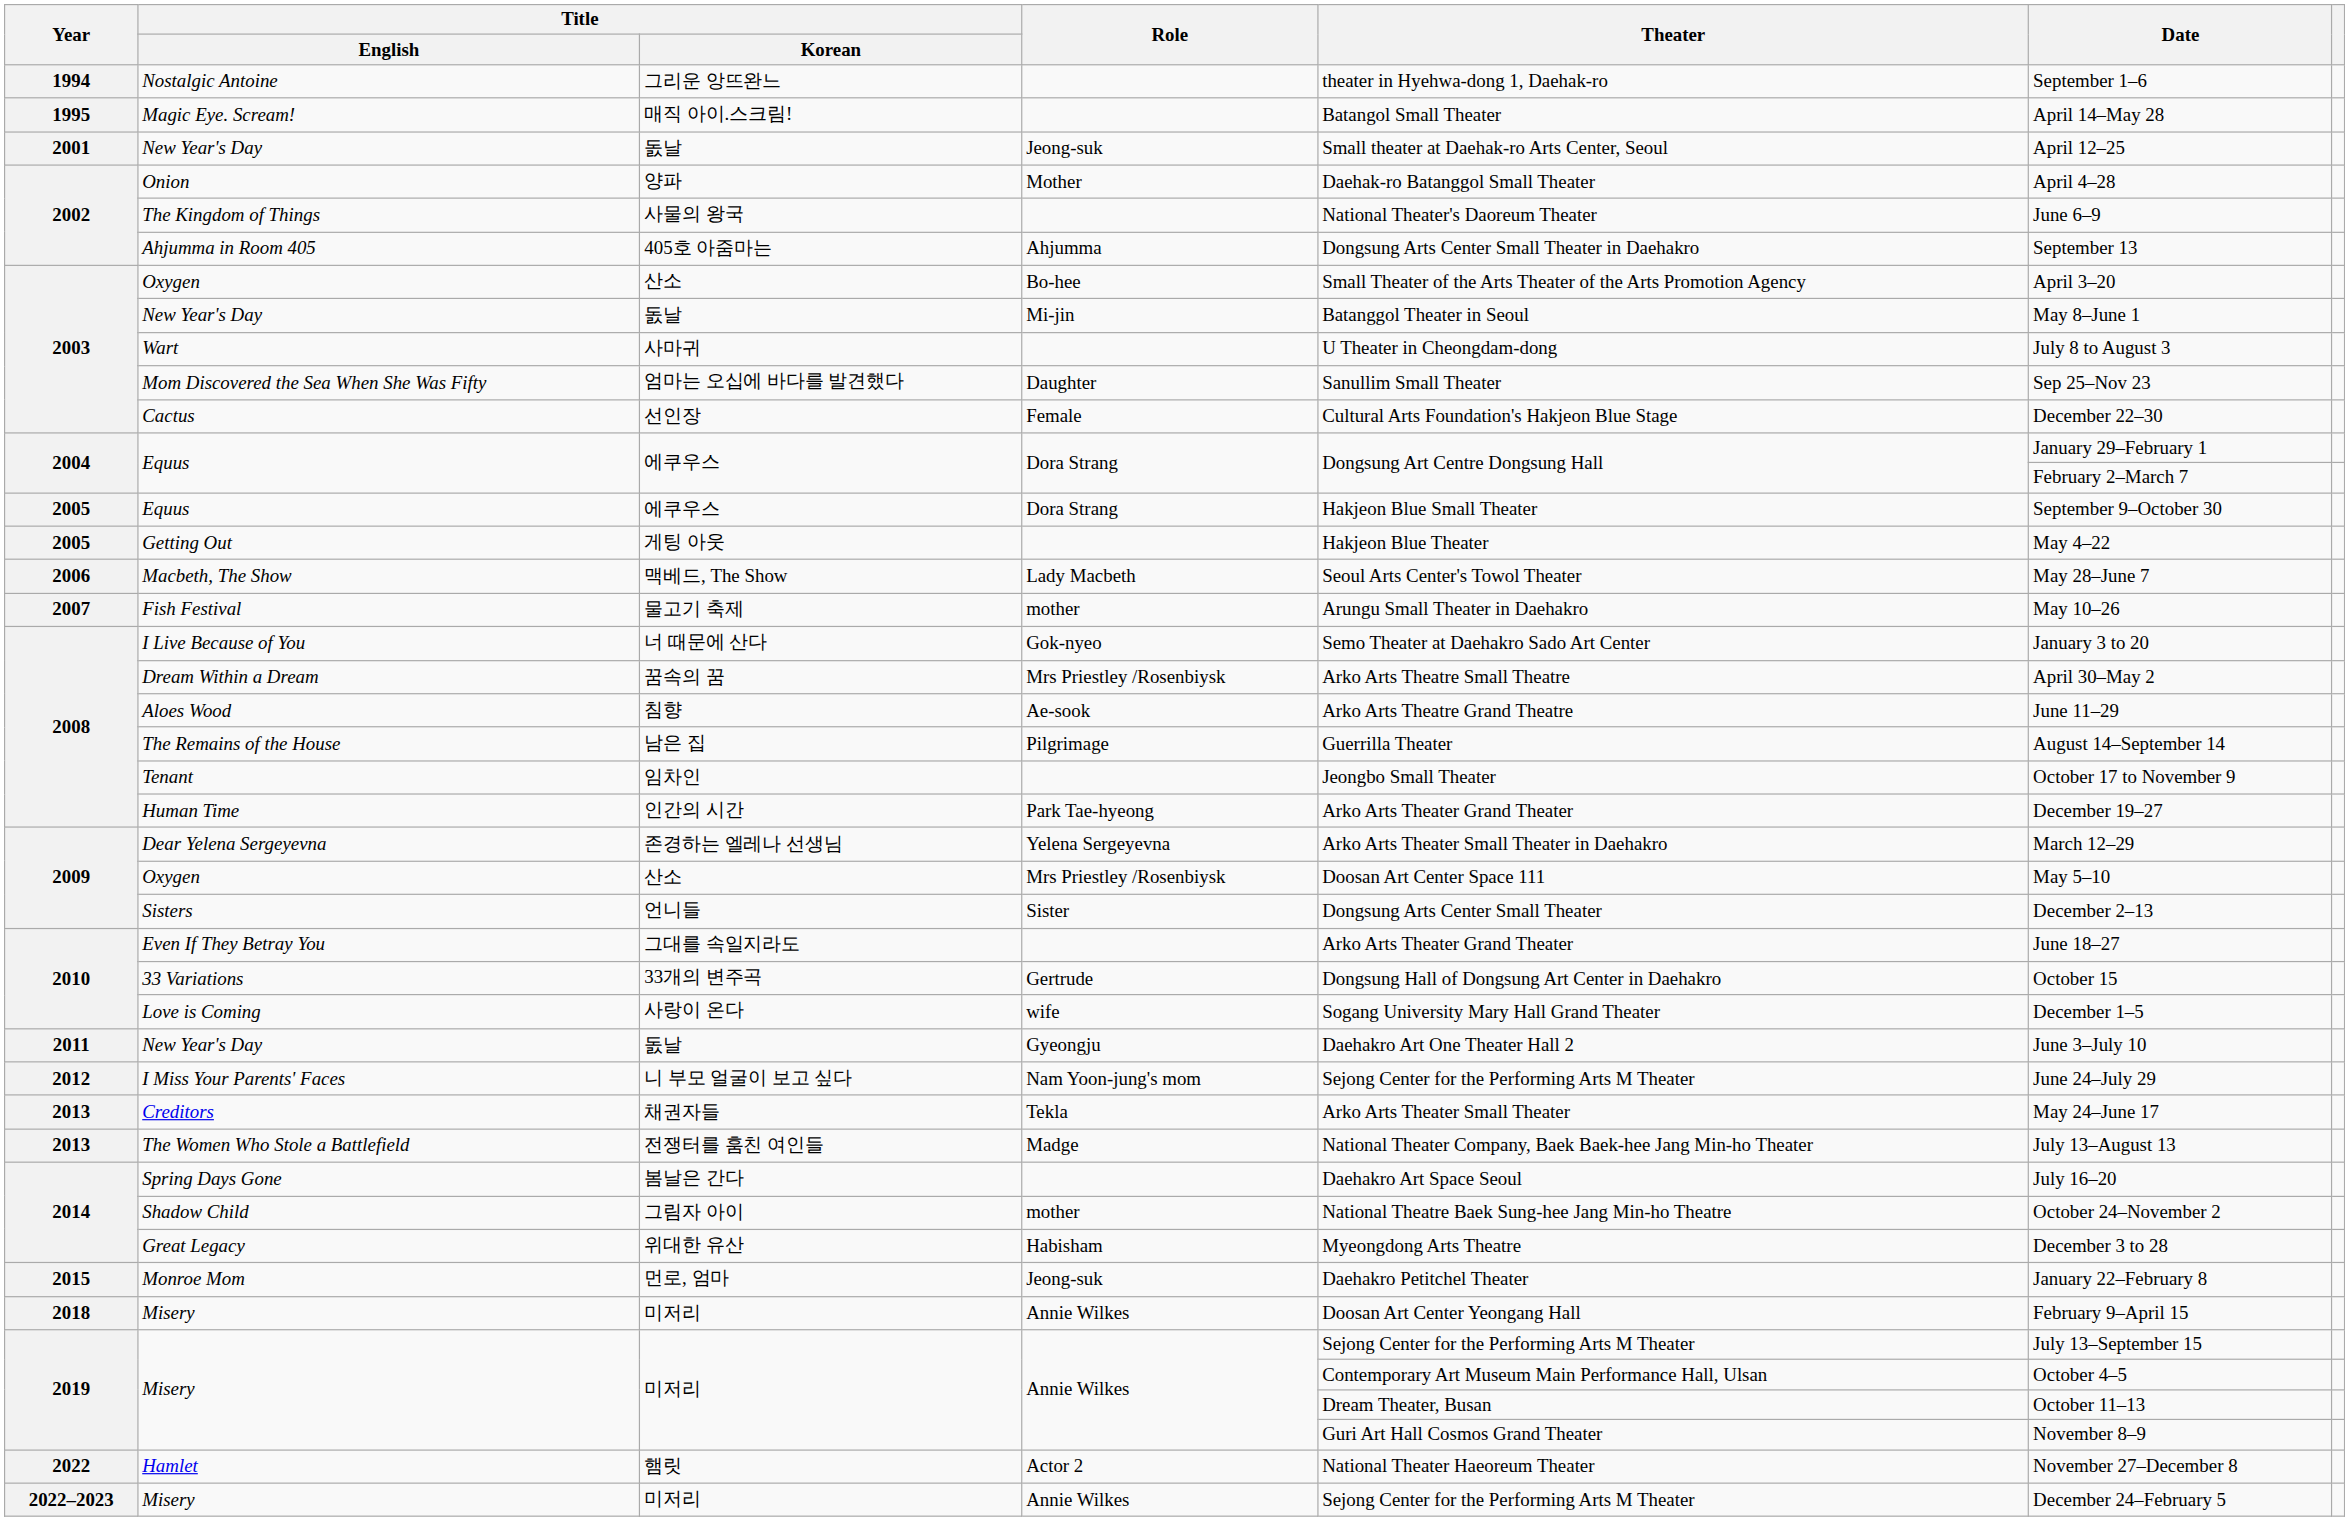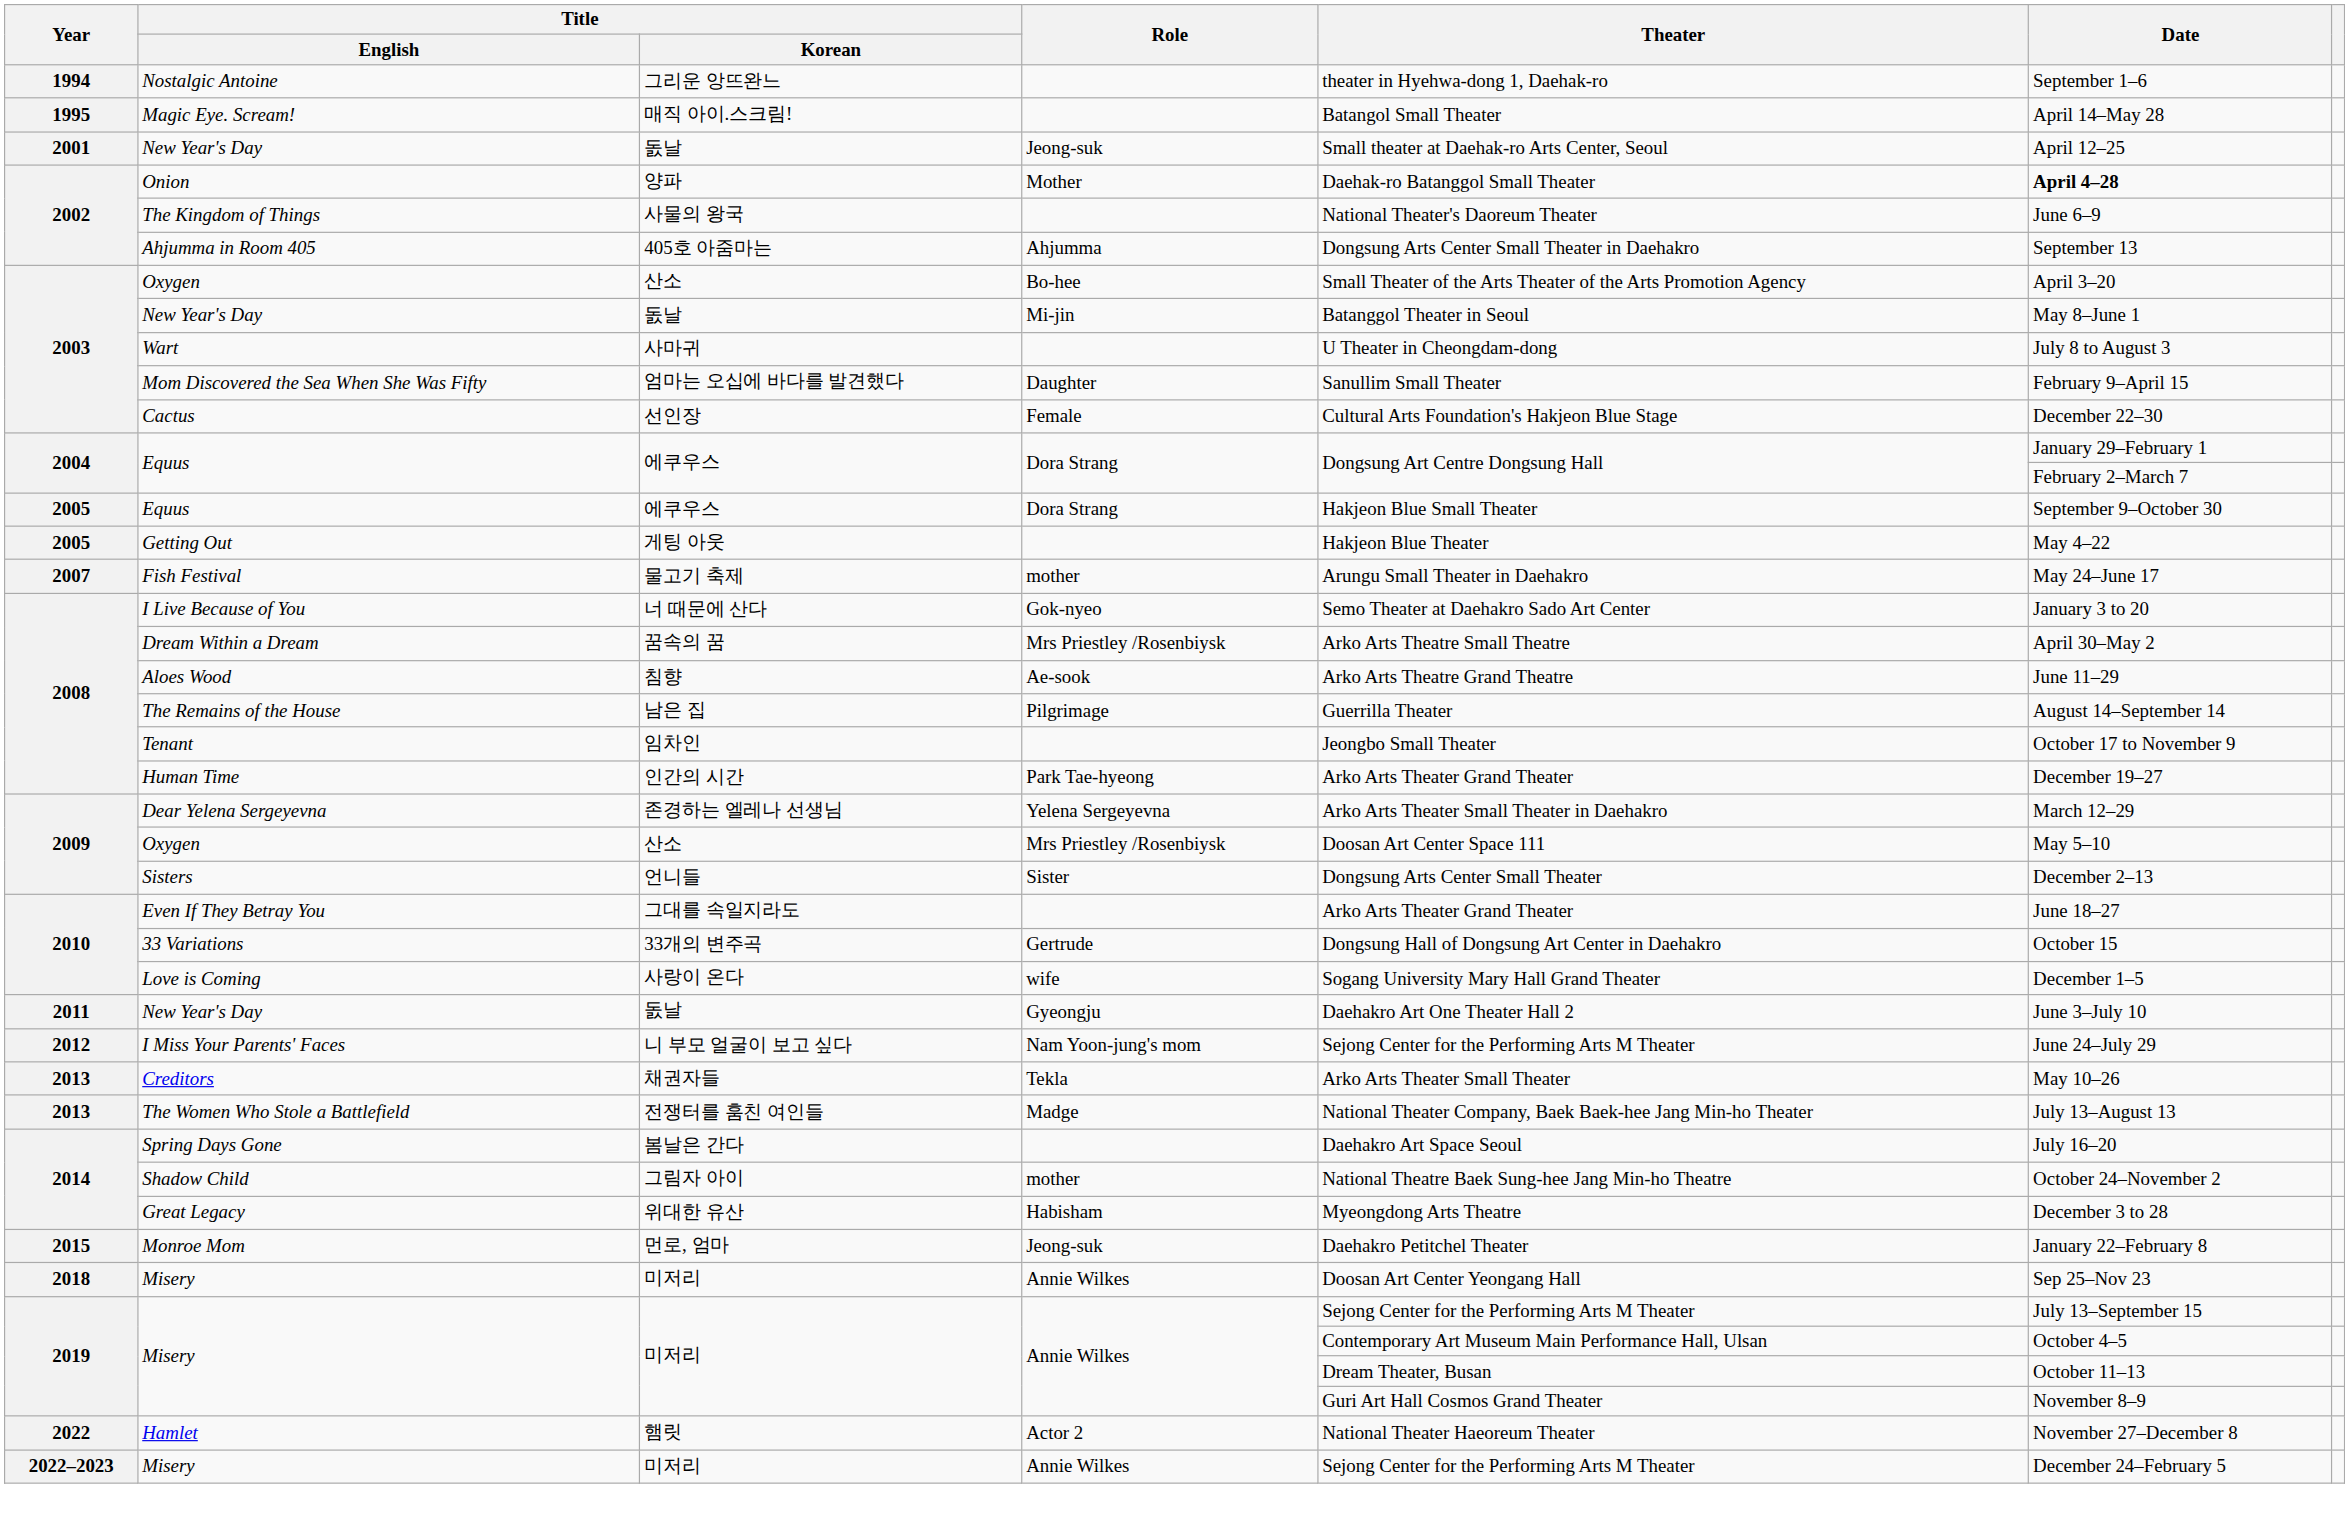Onion | Date: normal -> bold
Mom Discovered the Sea When She Was Fifty | Date: Sep 25–Nov 23 -> February 9–April 15
- row: 2006 | Macbeth, The Show | 맥베드, The Show | Lady Macbeth | Seoul Arts Center's Towol Theater | May 28–June 7
Fish Festival | Date: May 10–26 -> May 24–June 17
Creditors | Date: May 24–June 17 -> May 10–26
2018 / Misery | Date: February 9–April 15 -> Sep 25–Nov 23
